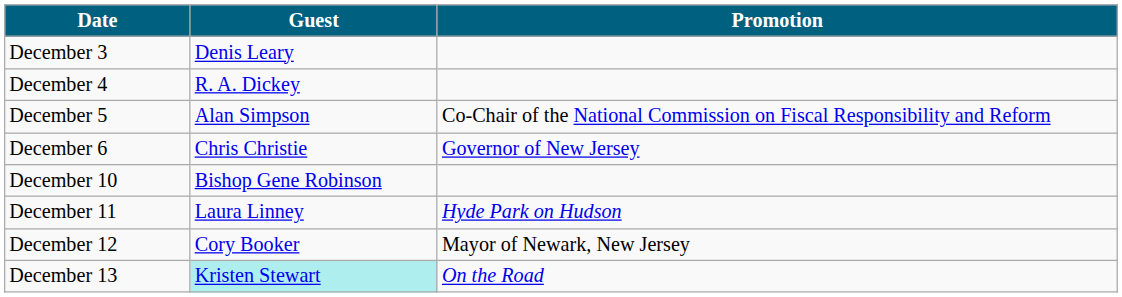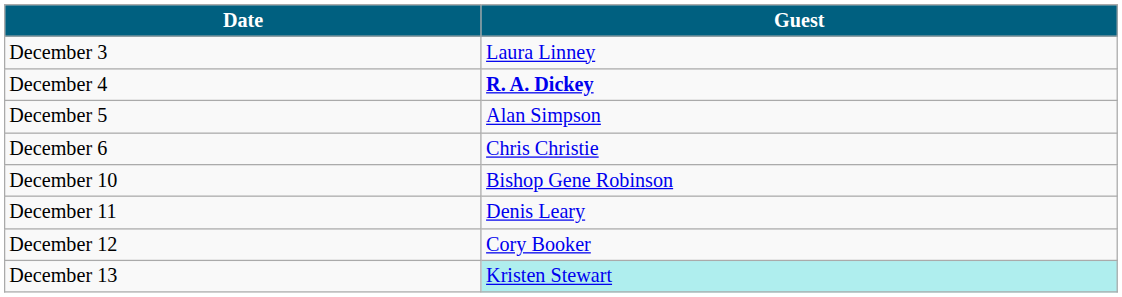- column: Promotion | Co-Chair of the National Commission on Fiscal Responsibility and Reform | Governor of New Jersey | Hyde Park on Hudson | Mayor of Newark, New Jersey | On the Road
December 3 | Guest: Denis Leary -> Laura Linney
December 4 | Guest: normal -> bold
December 11 | Guest: Laura Linney -> Denis Leary
